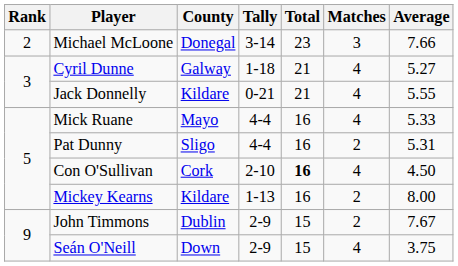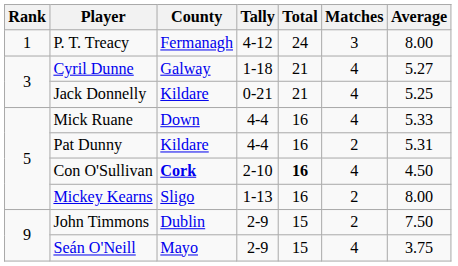+ row: 1 | P. T. Treacy | Fermanagh | 4-12 | 24 | 3 | 8.00
- row: 2 | Michael McLoone | Donegal | 3-14 | 23 | 3 | 7.66
Jack Donnelly | Average: 5.55 -> 5.25
Mick Ruane | County: Mayo -> Down
Pat Dunny | County: Sligo -> Kildare
Con O'Sullivan | County: normal -> bold
Mickey Kearns | County: Kildare -> Sligo
John Timmons | Average: 7.67 -> 7.50
Seán O'Neill | County: Down -> Mayo
